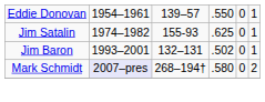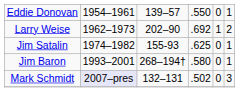+ row: Larry Weise | 1962–1973 | 202–90 | .692 | 1 | 2
Jim Baron | column 3: 132–131 -> 268–194†
Jim Baron | column 4: .502 -> .580
Mark Schmidt | column 3: 268–194† -> 132–131
Mark Schmidt | column 4: .580 -> .502
Mark Schmidt | column 6: 2 -> 3
